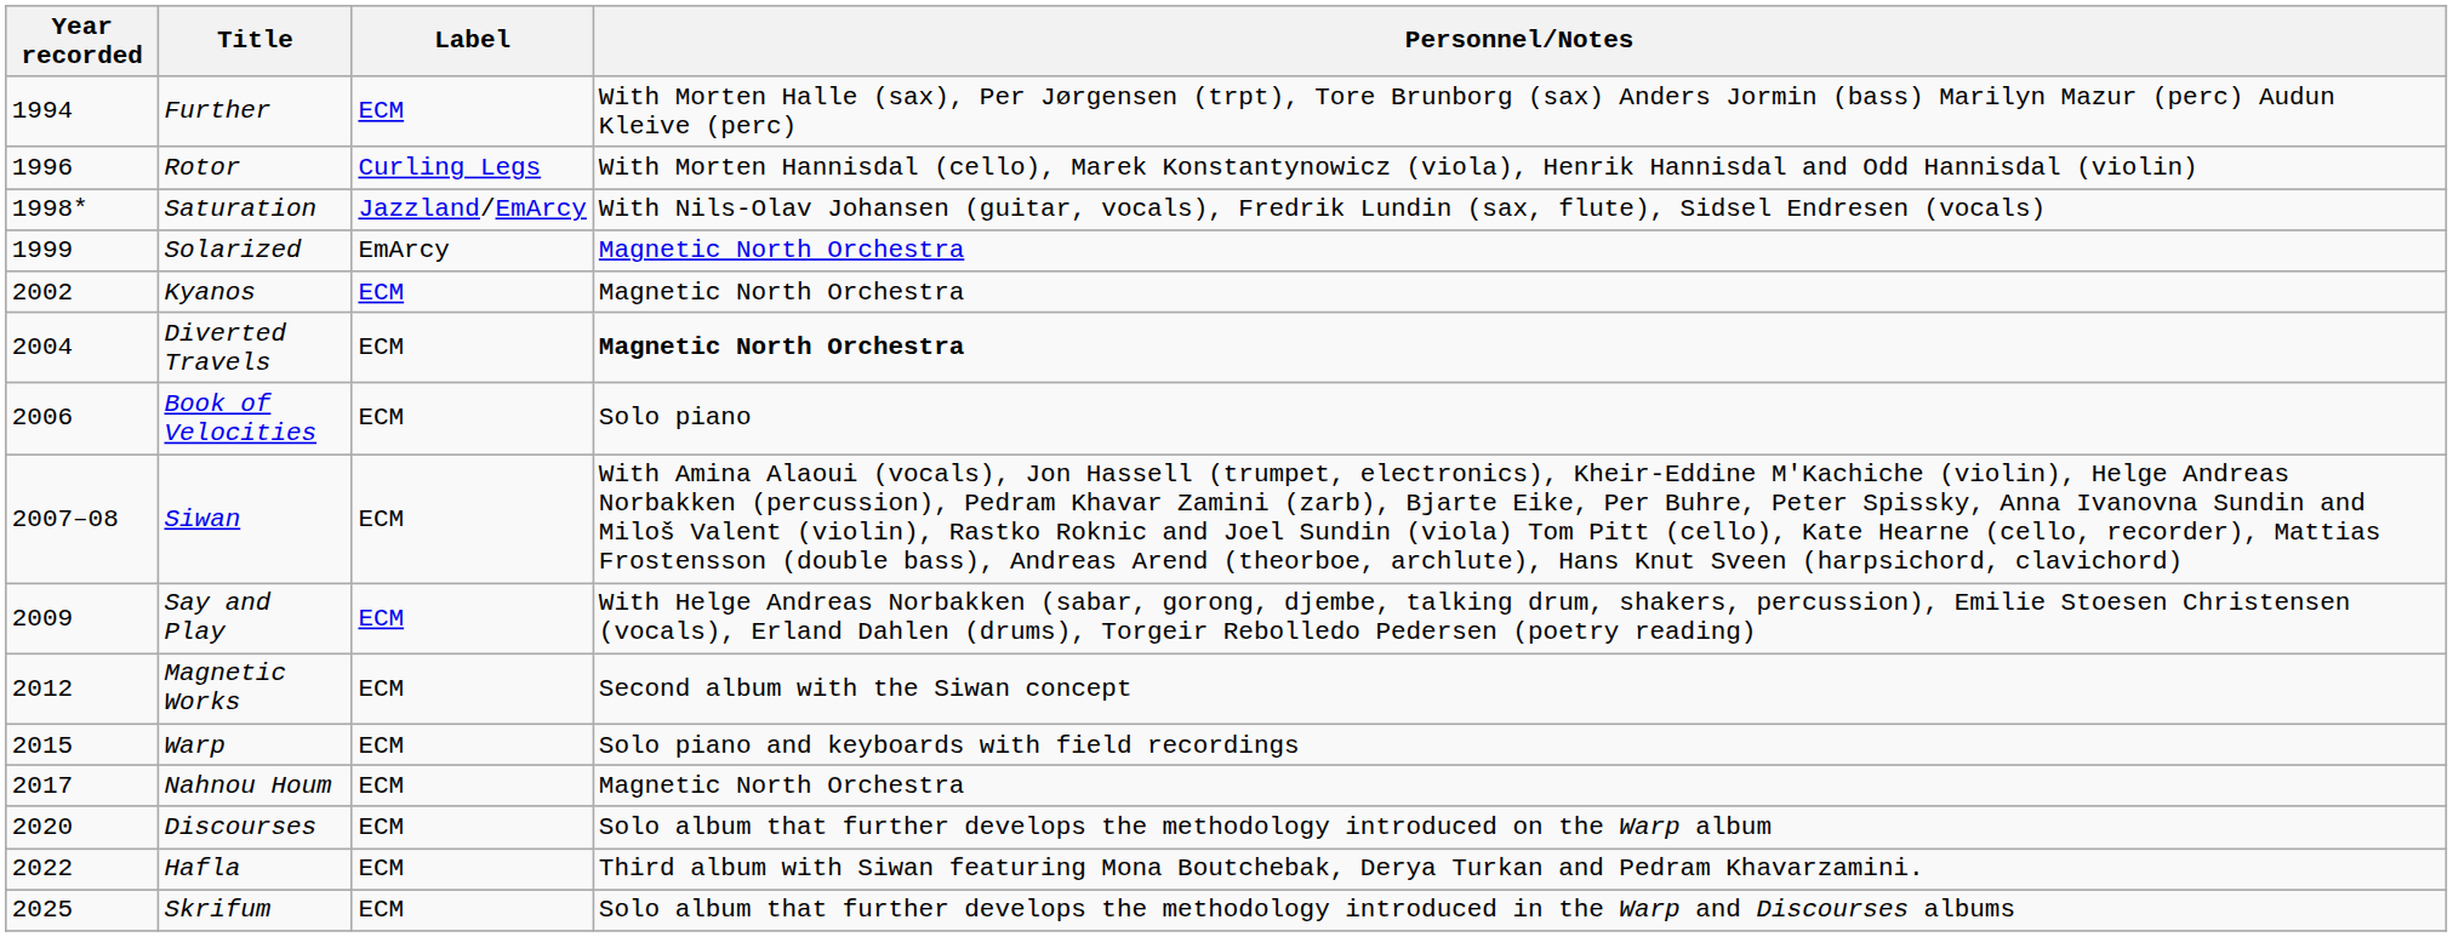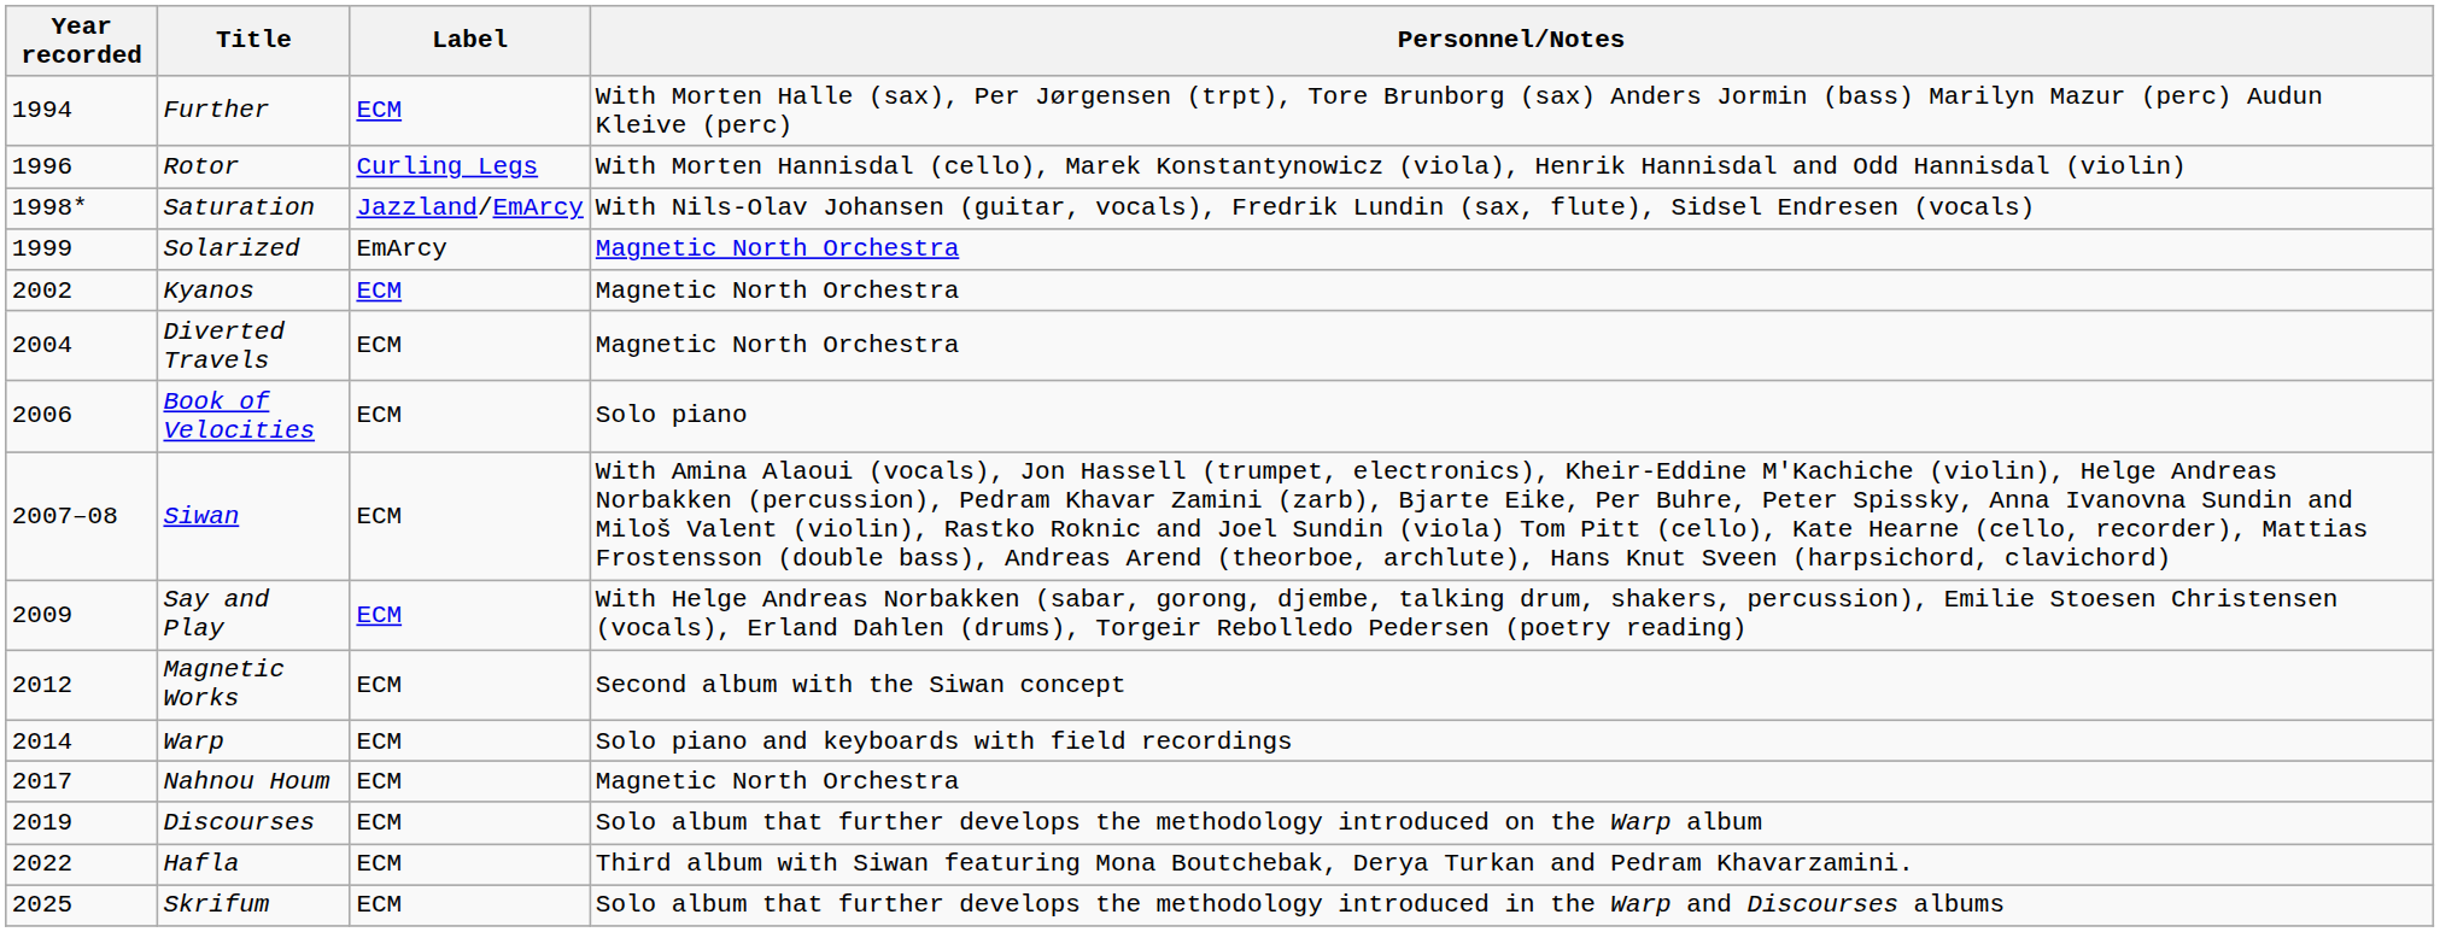Diverted Travels | Personnel/Notes: bold -> normal
Warp | Year recorded: 2015 -> 2014
Discourses | Year recorded: 2020 -> 2019
